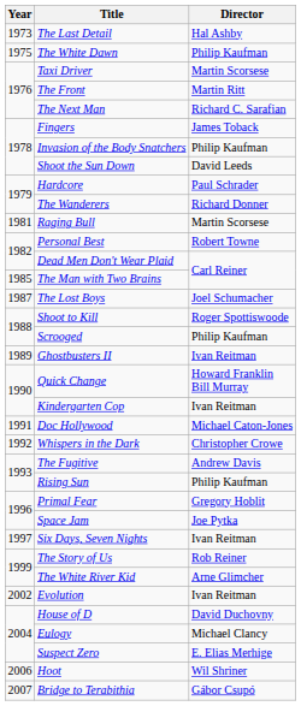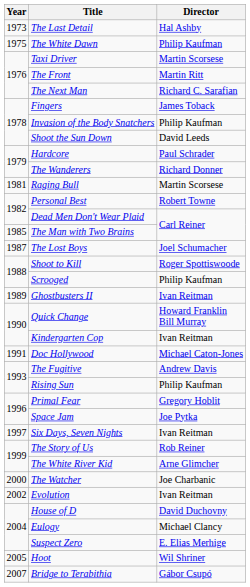- row: 1992 | Whispers in the Dark | Christopher Crowe
+ row: 2000 | The Watcher | Joe Charbanic
Hoot | Year: 2006 -> 2005
